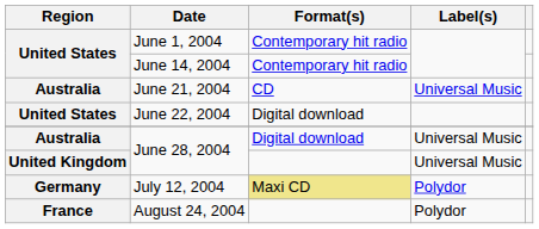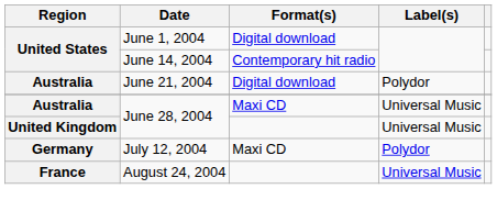June 1, 2004 | Format(s): Contemporary hit radio -> Digital download
June 21, 2004 | Format(s): CD -> Digital download
June 21, 2004 | Label(s): Universal Music -> Polydor
- row: United States | June 22, 2004 | Digital download
Australia / June 28, 2004 | Format(s): Digital download -> Maxi CD
July 12, 2004 | Format(s): khaki background -> no background
August 24, 2004 | Label(s): Polydor -> Universal Music
